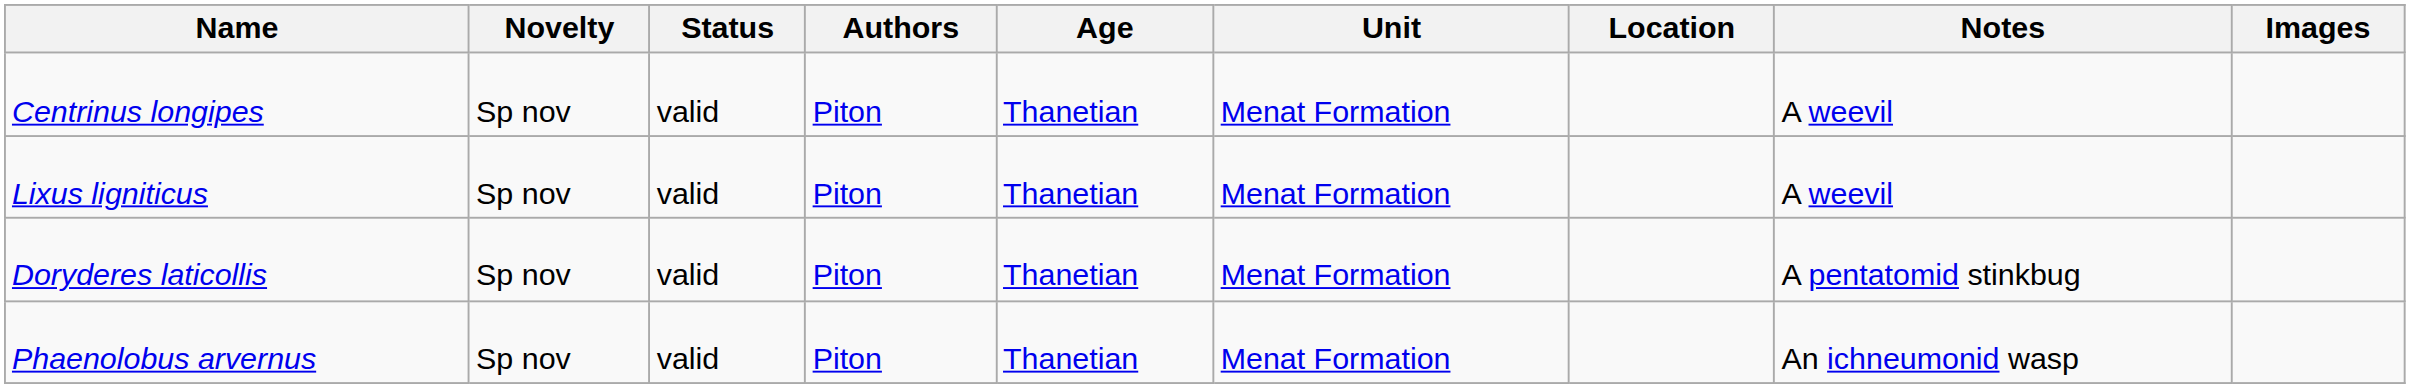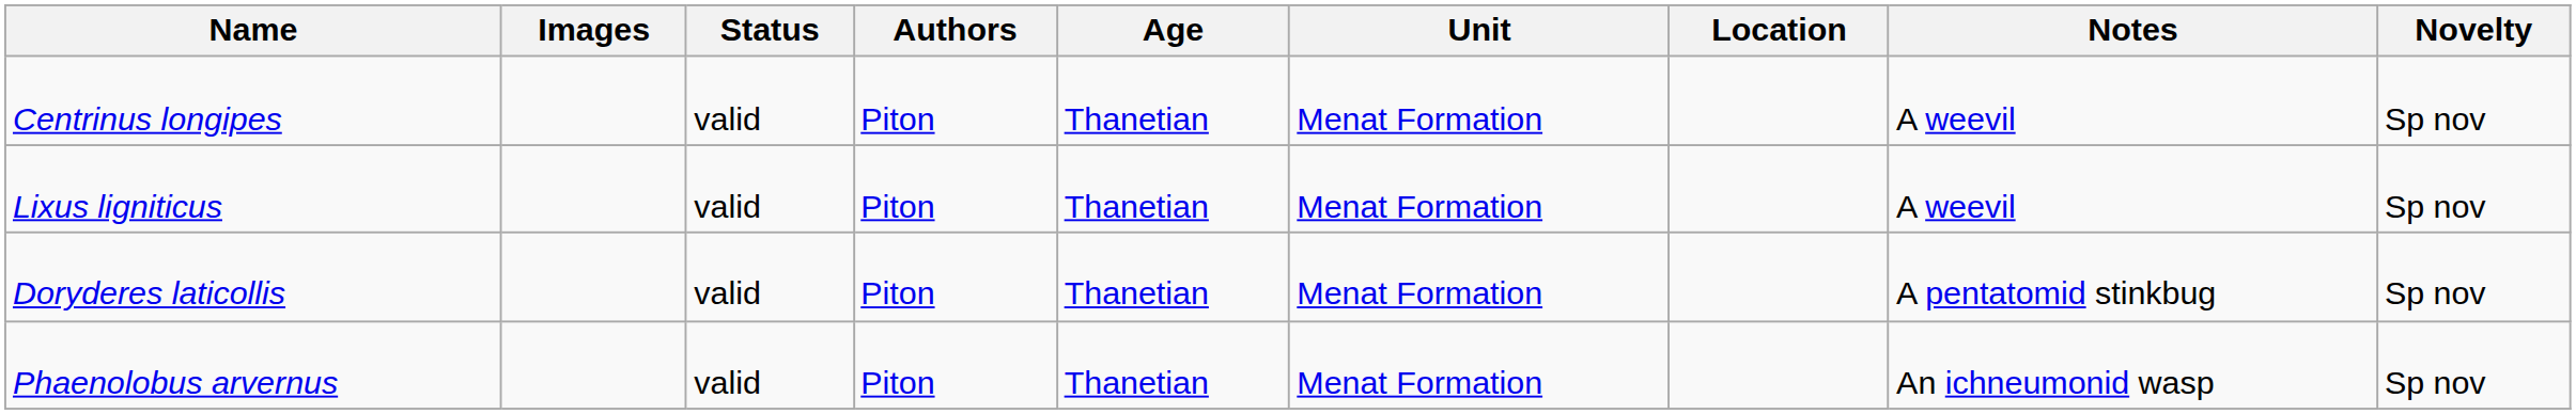columns swapped: Novelty <-> Images
